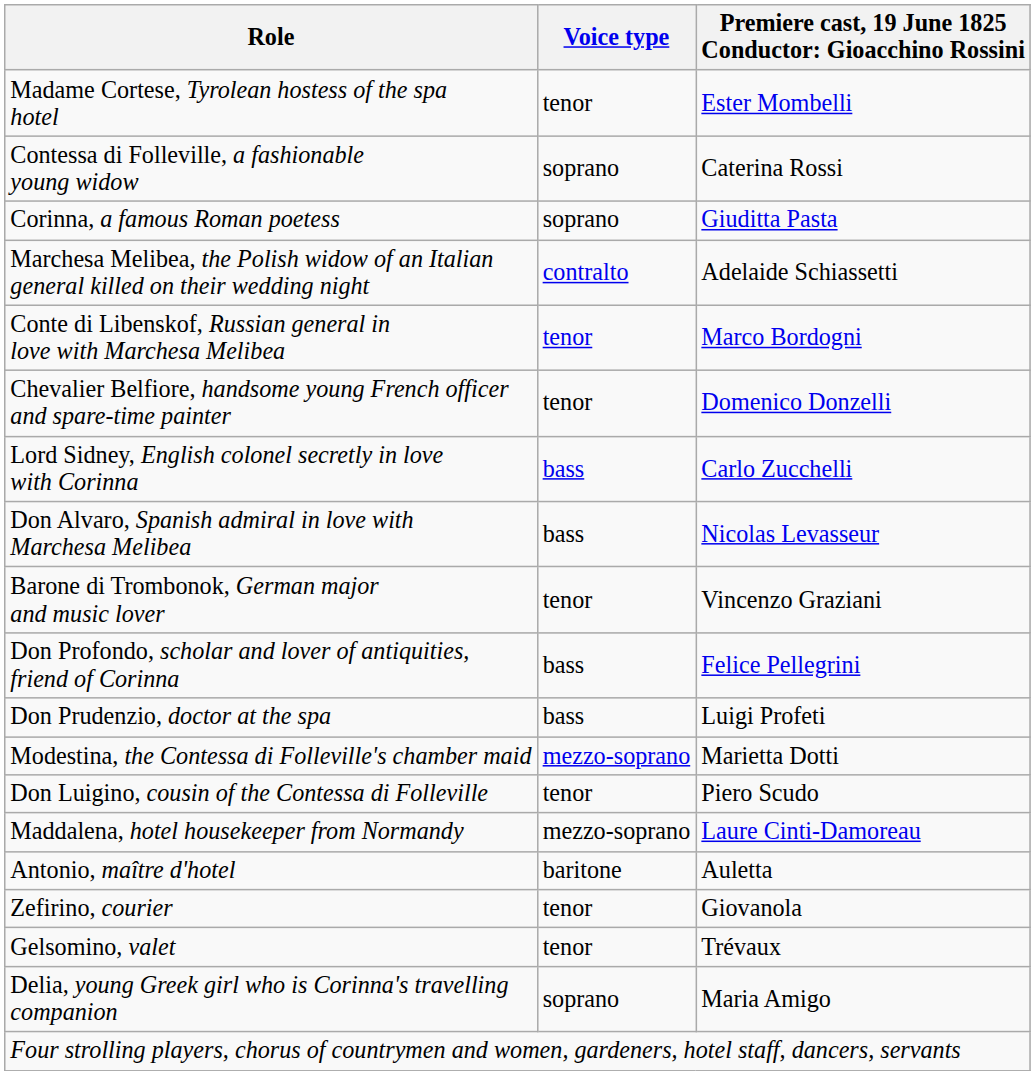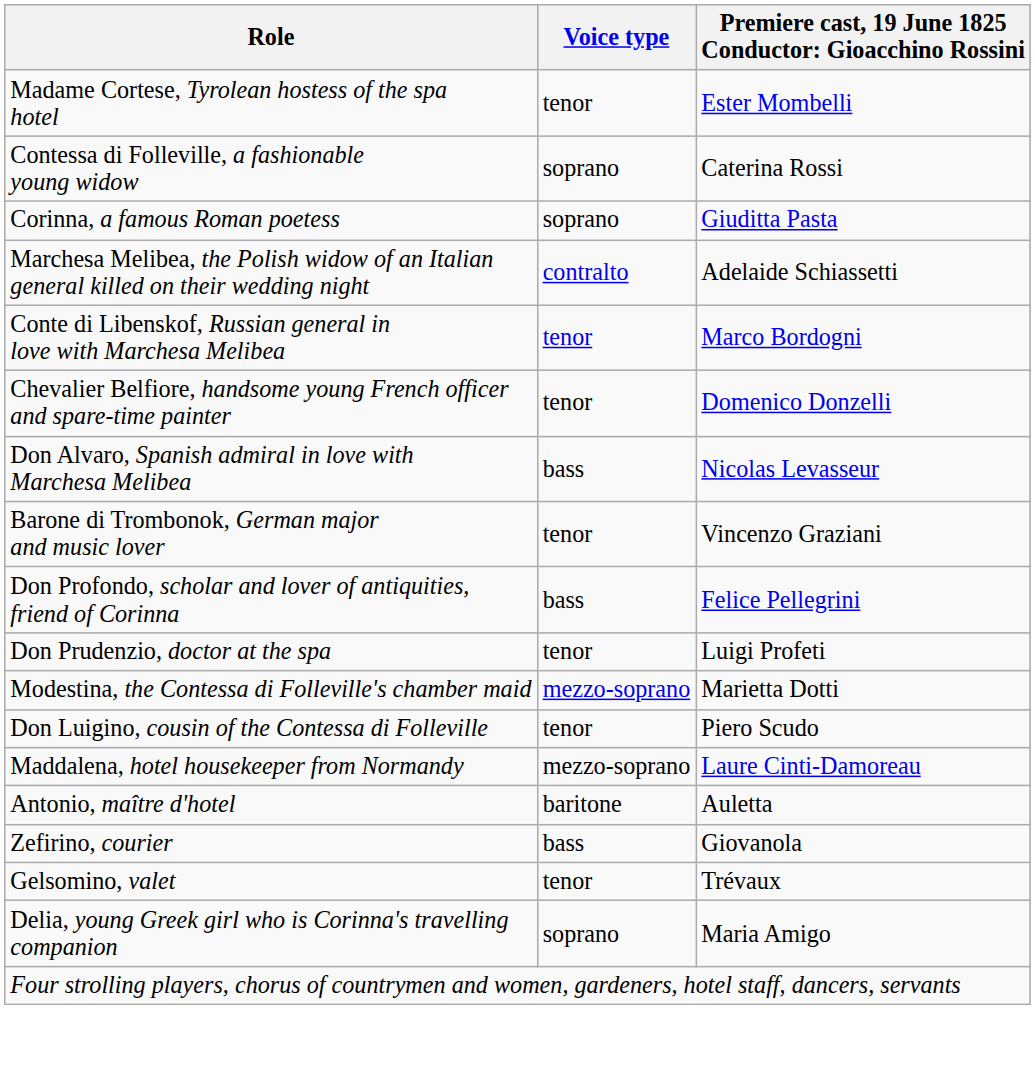- row: Lord Sidney, English colonel secretly in love with Corinna | bass | Carlo Zucchelli
Don Prudenzio, doctor at the spa | Voice type: bass -> tenor
Zefirino, courier | Voice type: tenor -> bass
